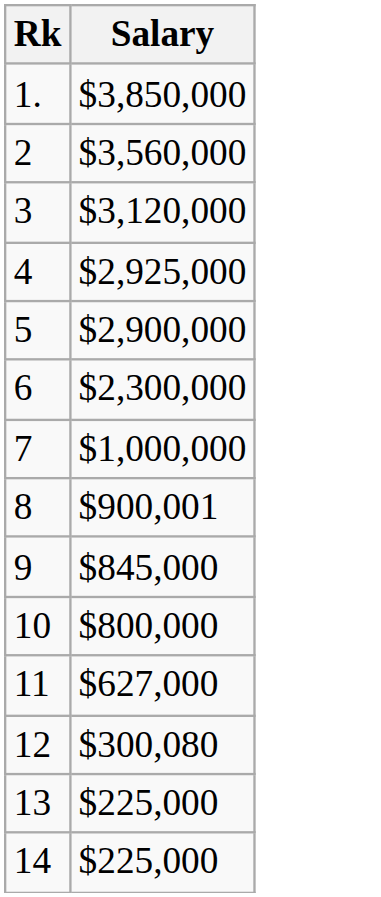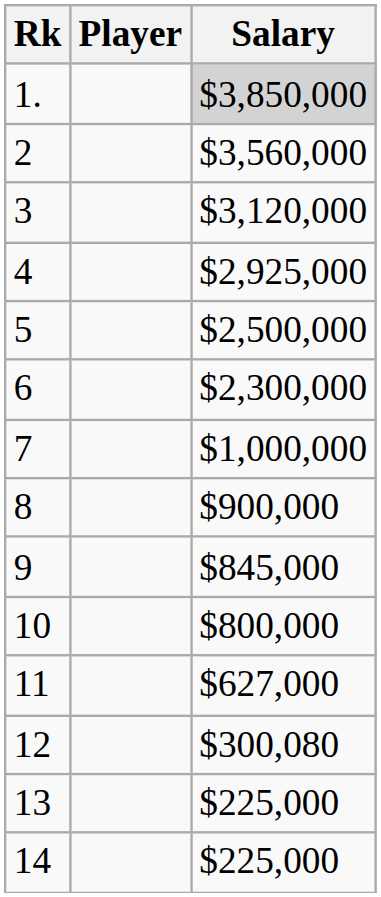+ column: Player
1. | Salary: no background -> lightgrey background
5 | Salary: $2,900,000 -> $2,500,000
8 | Salary: $900,001 -> $900,000
